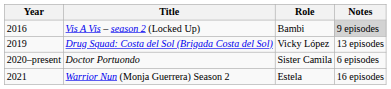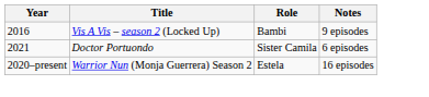Vis A Vis – season 2 (Locked Up) | Notes: lightgrey background -> no background
- row: 2019 | Drug Squad: Costa del Sol (Brigada Costa del Sol) | Vicky López | 13 episodes
Doctor Portuondo | Year: 2020–present -> 2021
Warrior Nun (Monja Guerrera) Season 2 | Year: 2021 -> 2020–present
